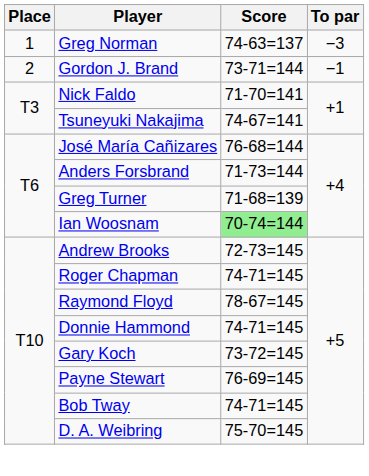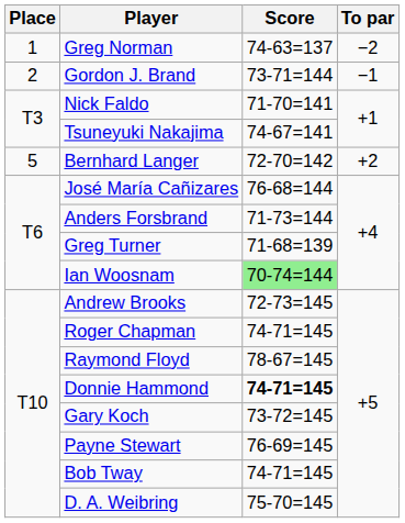Greg Norman | To par: −3 -> −2
+ row: 5 | Bernhard Langer | 72-70=142 | +2
Donnie Hammond | Score: normal -> bold
